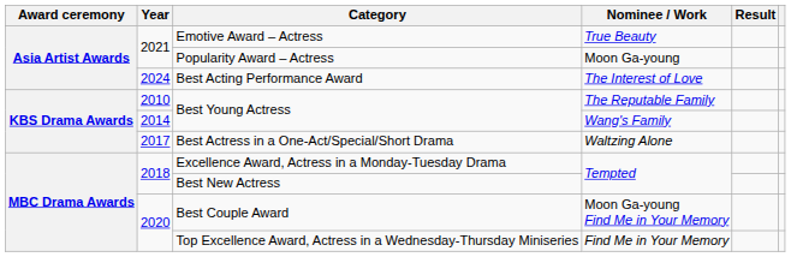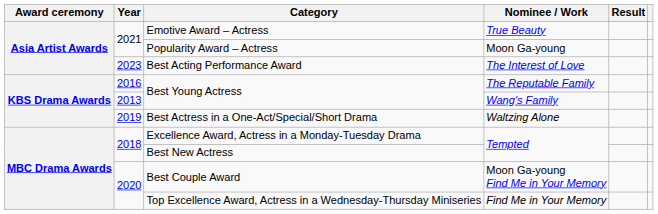Best Acting Performance Award | Year: 2024 -> 2023
Best Young Actress / The Reputable Family | Year: 2010 -> 2016
Best Young Actress / Wang's Family | Year: 2014 -> 2013
Best Actress in a One-Act/Special/Short Drama | Year: 2017 -> 2019
